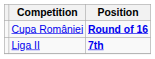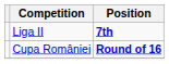rows swapped: Liga II <-> Cupa României
